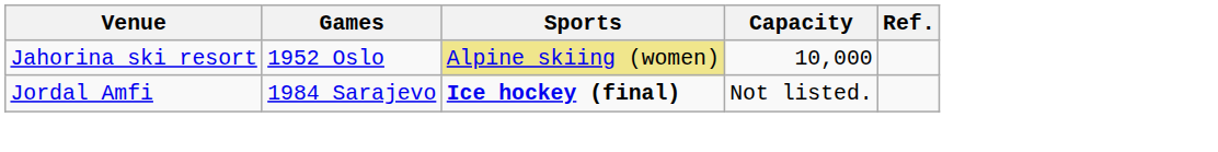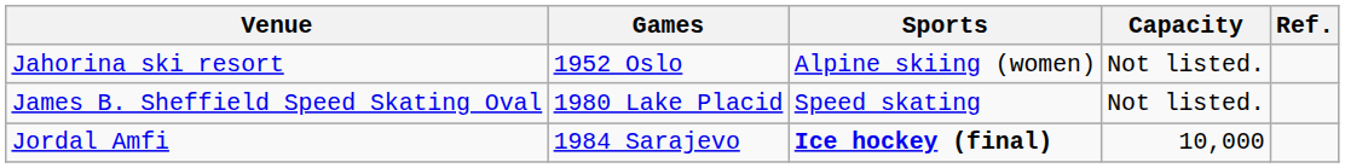Jahorina ski resort | Sports: khaki background -> no background
Jahorina ski resort | Capacity: 10,000 -> Not listed.
+ row: James B. Sheffield Speed Skating Oval | 1980 Lake Placid | Speed skating | Not listed.
Jordal Amfi | Capacity: Not listed. -> 10,000
